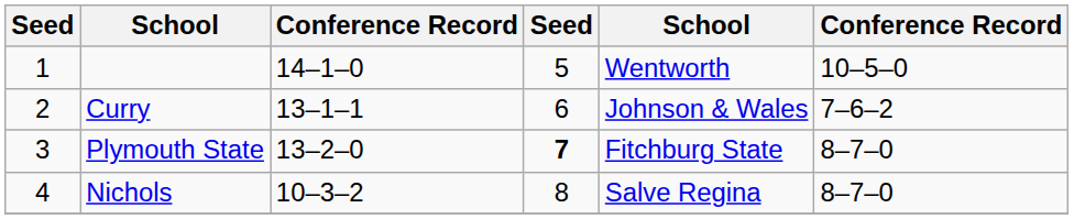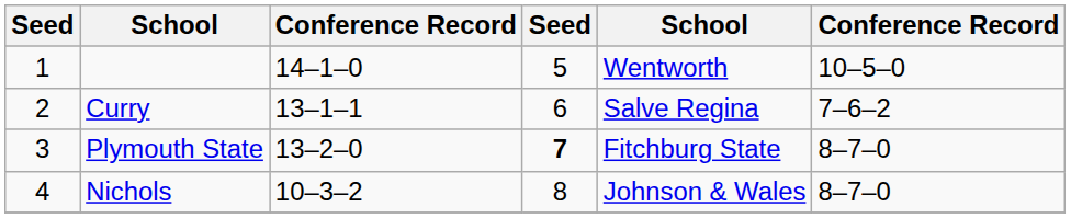Curry | column 5: Johnson & Wales -> Salve Regina
Nichols | column 5: Salve Regina -> Johnson & Wales
